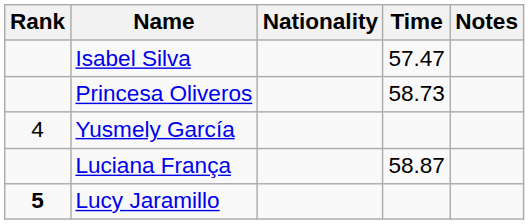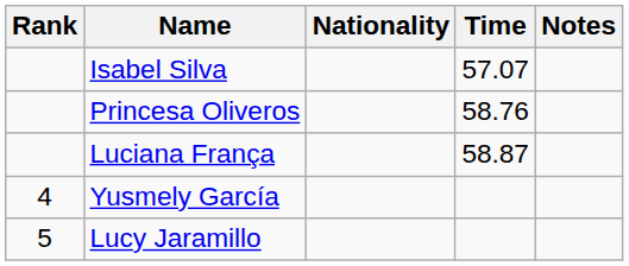Isabel Silva | Time: 57.47 -> 57.07
Princesa Oliveros | Time: 58.73 -> 58.76
rows swapped: Luciana França <-> Yusmely García
Lucy Jaramillo | Rank: bold -> normal
